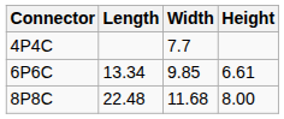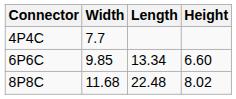columns swapped: Length <-> Width
6P6C | Height: 6.61 -> 6.60
8P8C | Height: 8.00 -> 8.02
